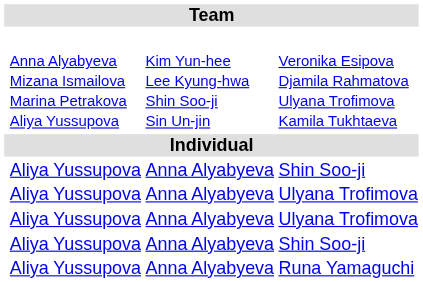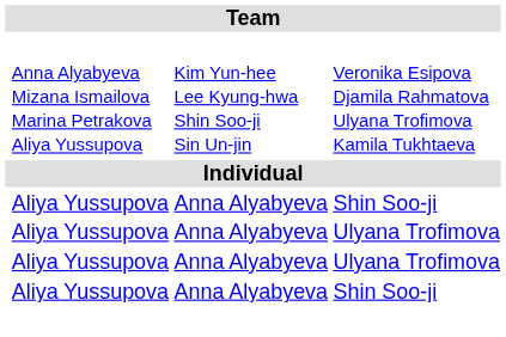- row: Aliya Yussupova | Anna Alyabyeva | Runa Yamaguchi
